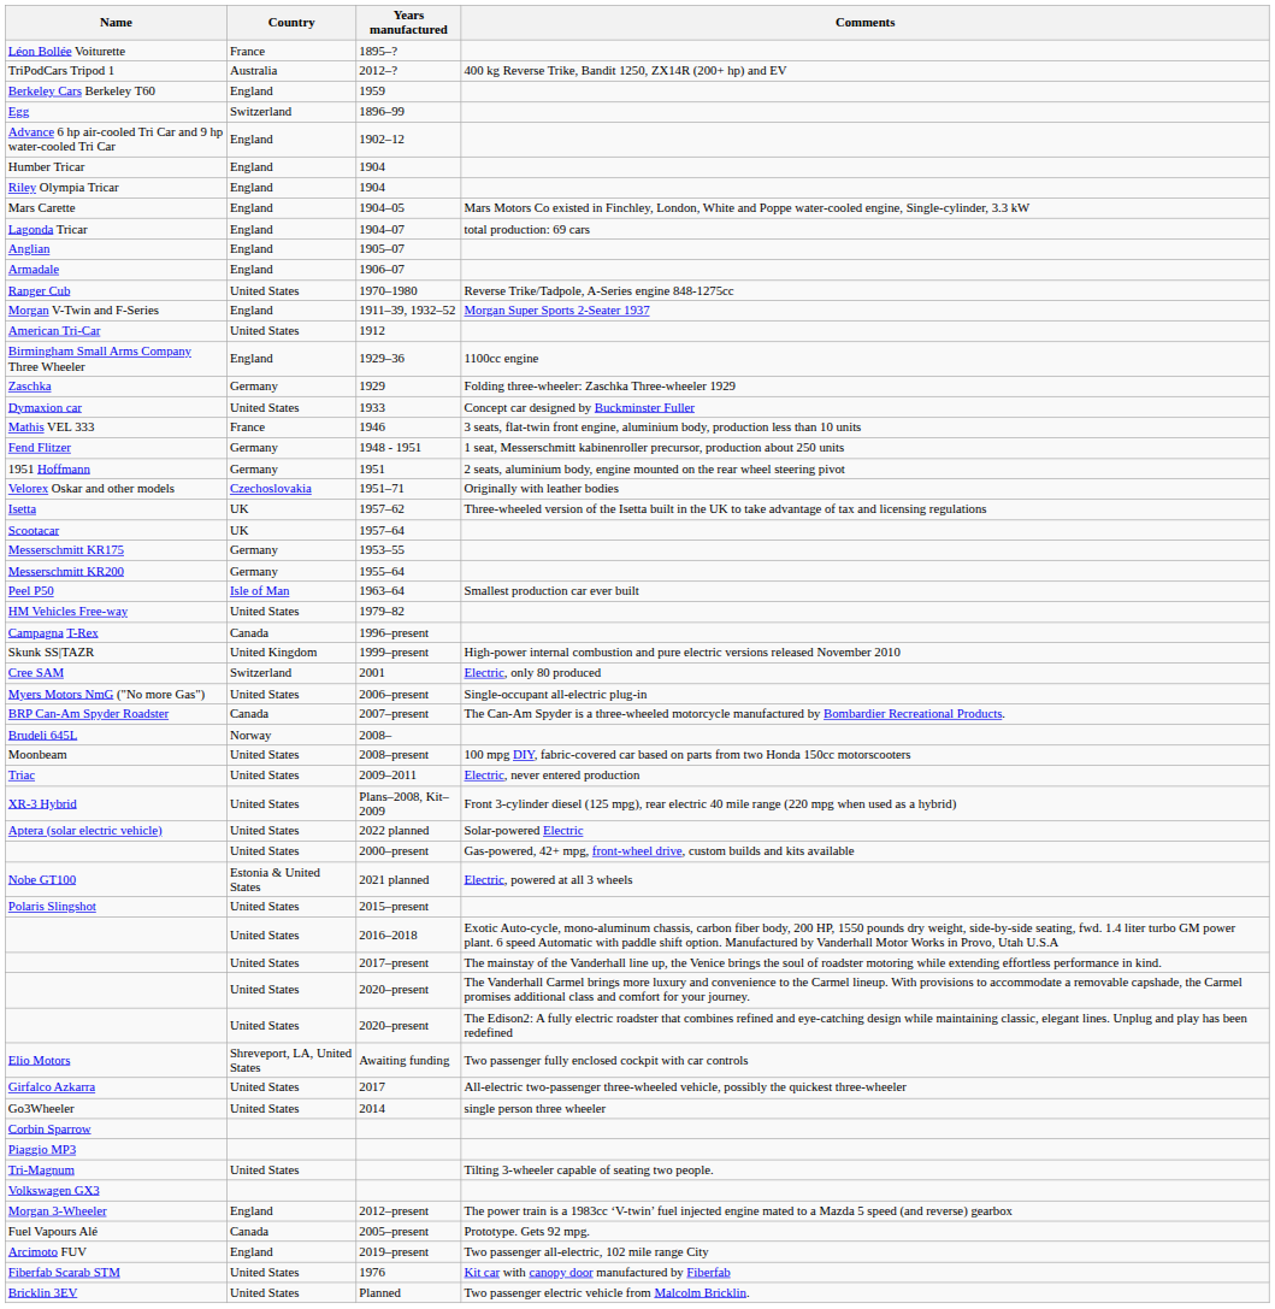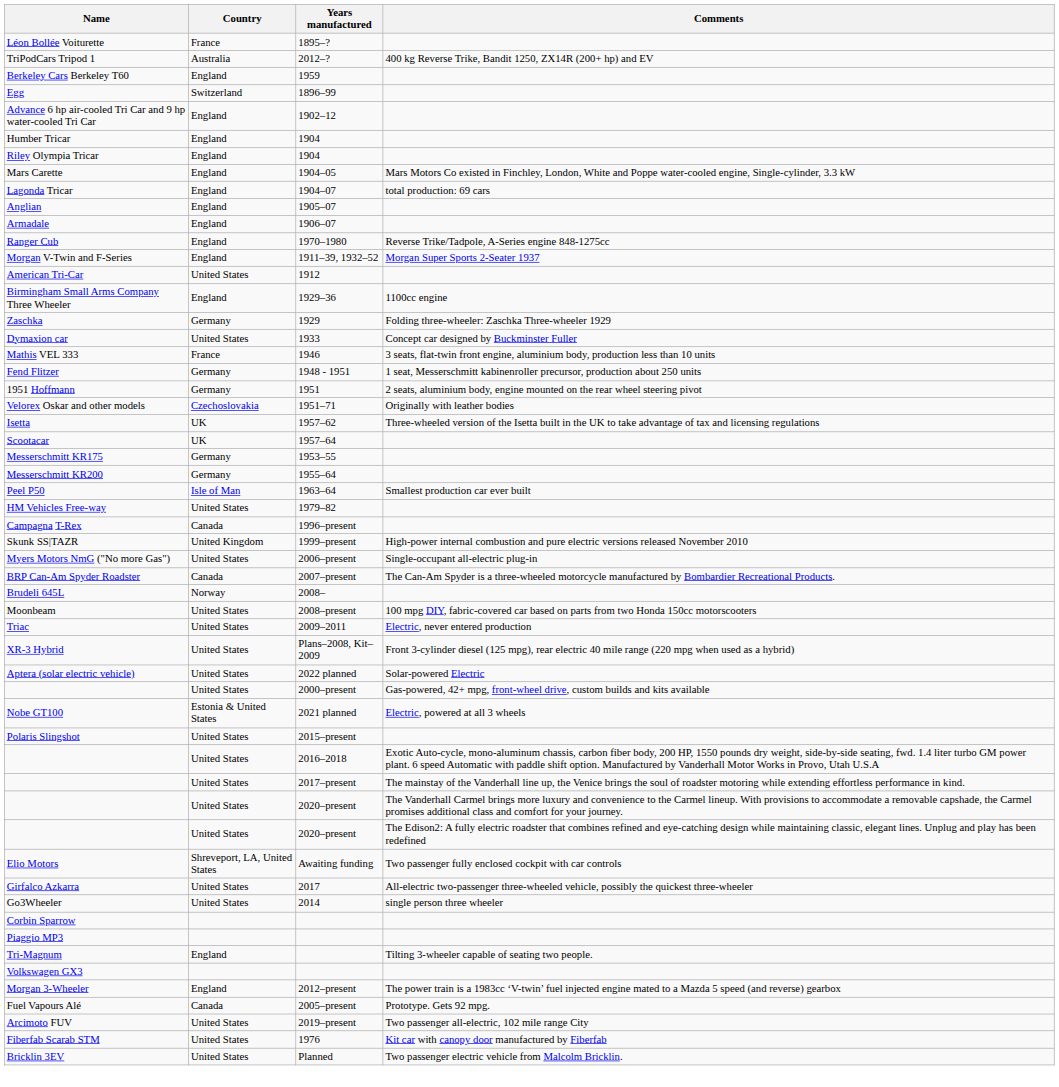Ranger Cub | Country: United States -> England
- row: Cree SAM | Switzerland | 2001 | Electric, only 80 produced
Tri-Magnum | Country: United States -> England
Arcimoto FUV | Country: England -> United States
